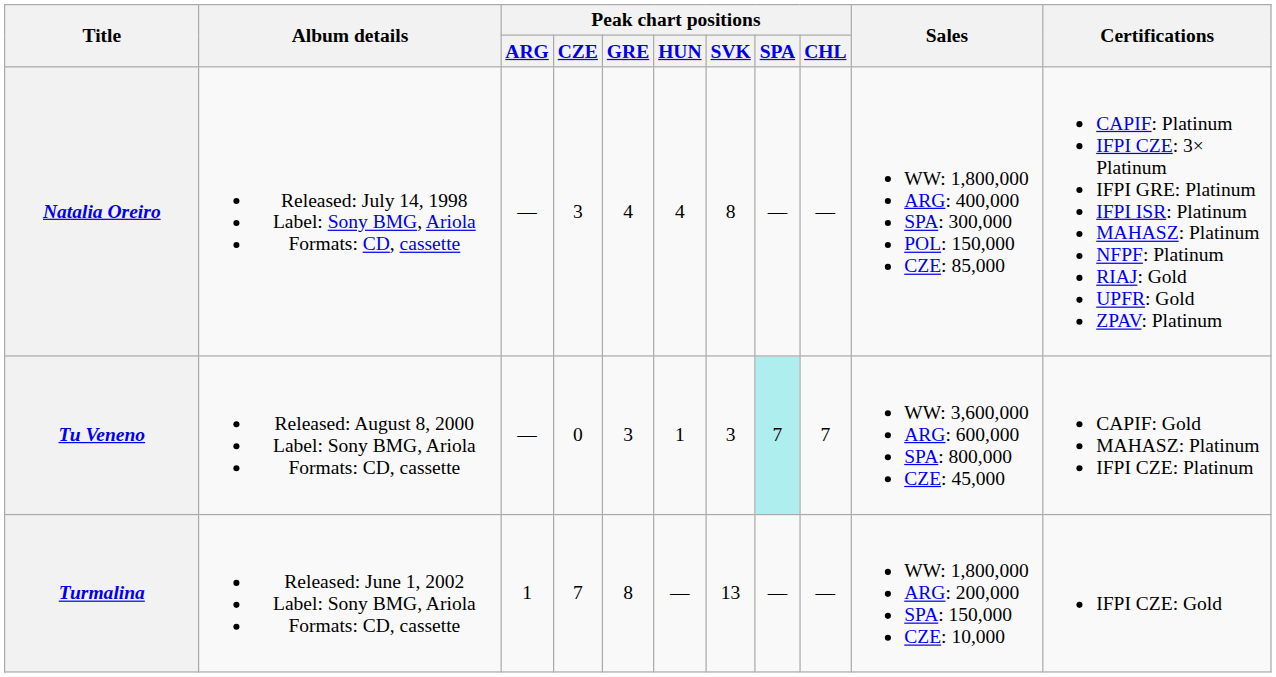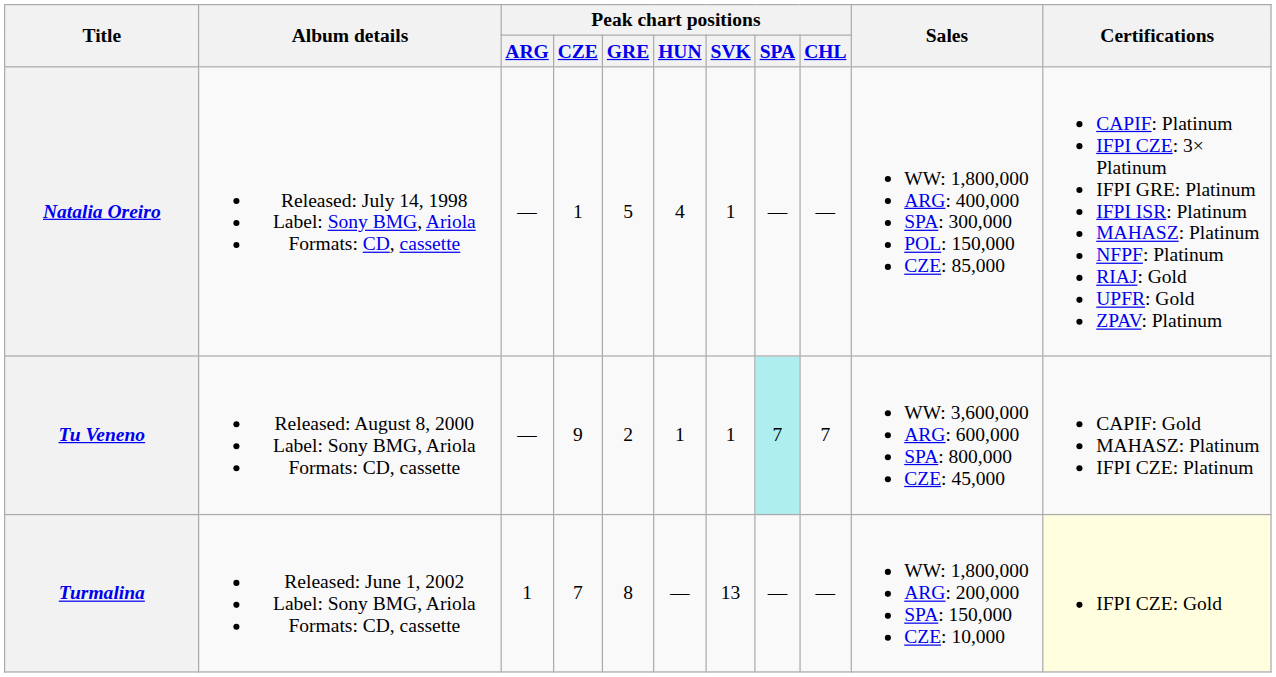Natalia Oreiro | Peak chart positions / CZE: 3 -> 1
Natalia Oreiro | Peak chart positions / GRE: 4 -> 5
Natalia Oreiro | Peak chart positions / SVK: 8 -> 1
Tu Veneno | Peak chart positions / CZE: 0 -> 9
Tu Veneno | Peak chart positions / GRE: 3 -> 2
Tu Veneno | Peak chart positions / SVK: 3 -> 1
Turmalina | Certifications: no background -> lightyellow background
